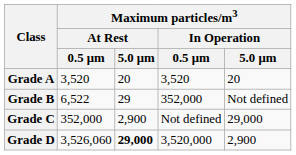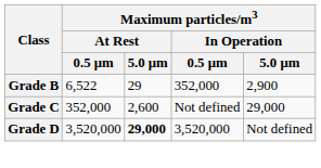- row: Grade A | 3,520 | 20 | 3,520 | 20
Grade B | Maximum particles/m3 / In Operation / 5.0 μm: Not defined -> 2,900
Grade C | Maximum particles/m3 / At Rest / 5.0 μm: 2,900 -> 2,600
Grade D | Maximum particles/m3 / At Rest / 0.5 μm: 3,526,060 -> 3,520,000
Grade D | Maximum particles/m3 / In Operation / 5.0 μm: 2,900 -> Not defined
